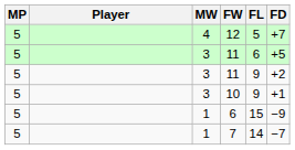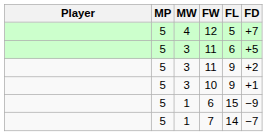columns swapped: Player <-> MP
